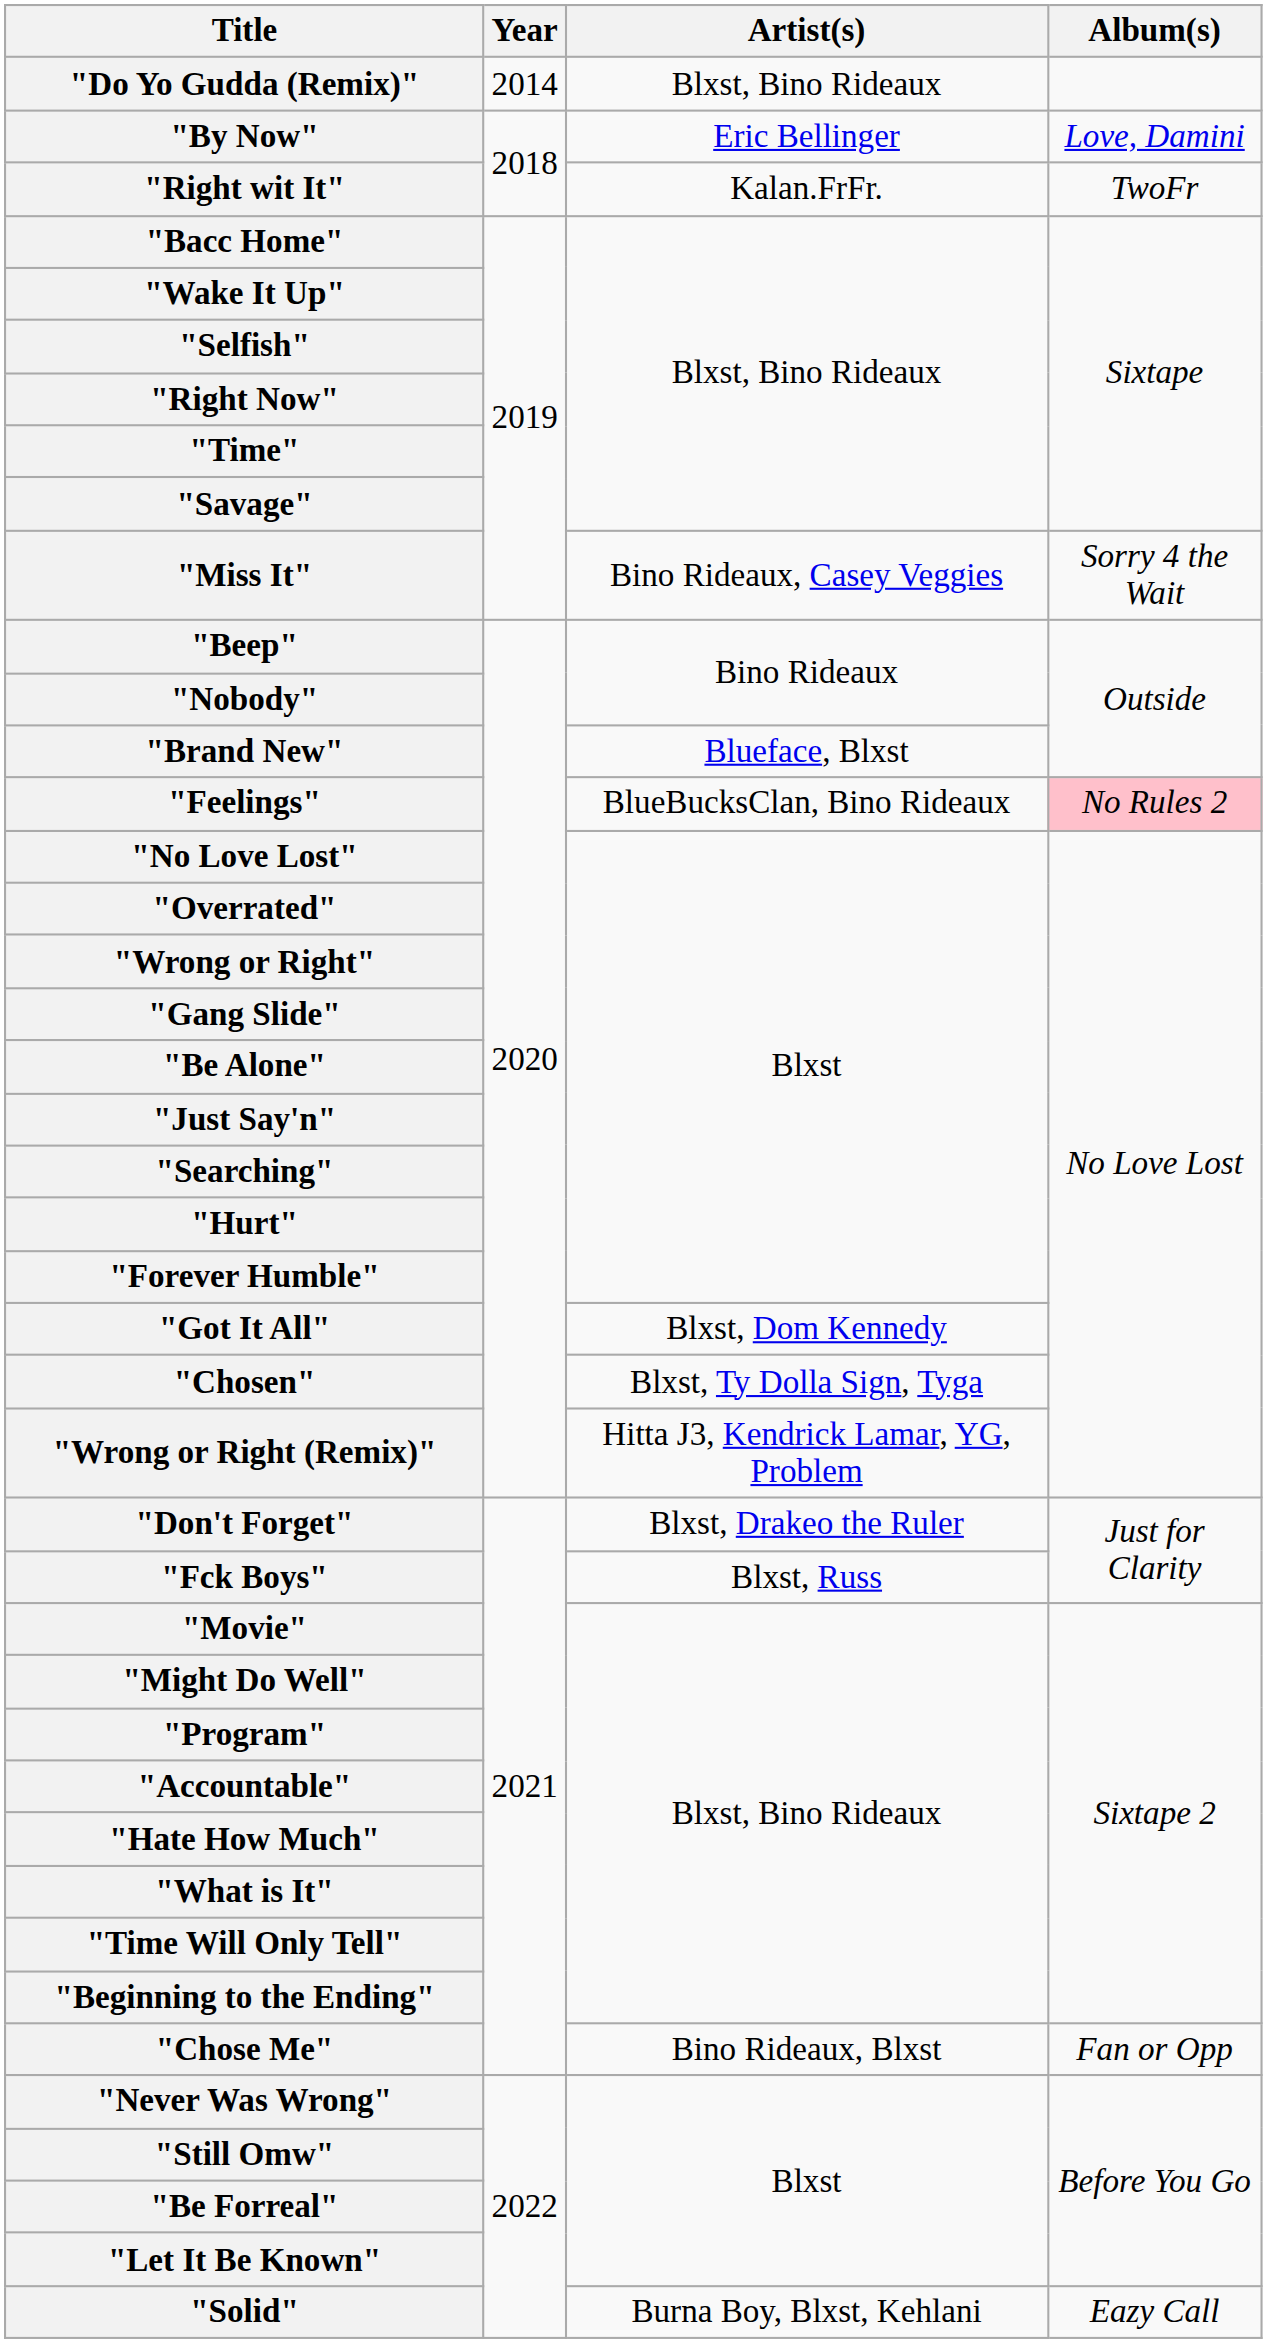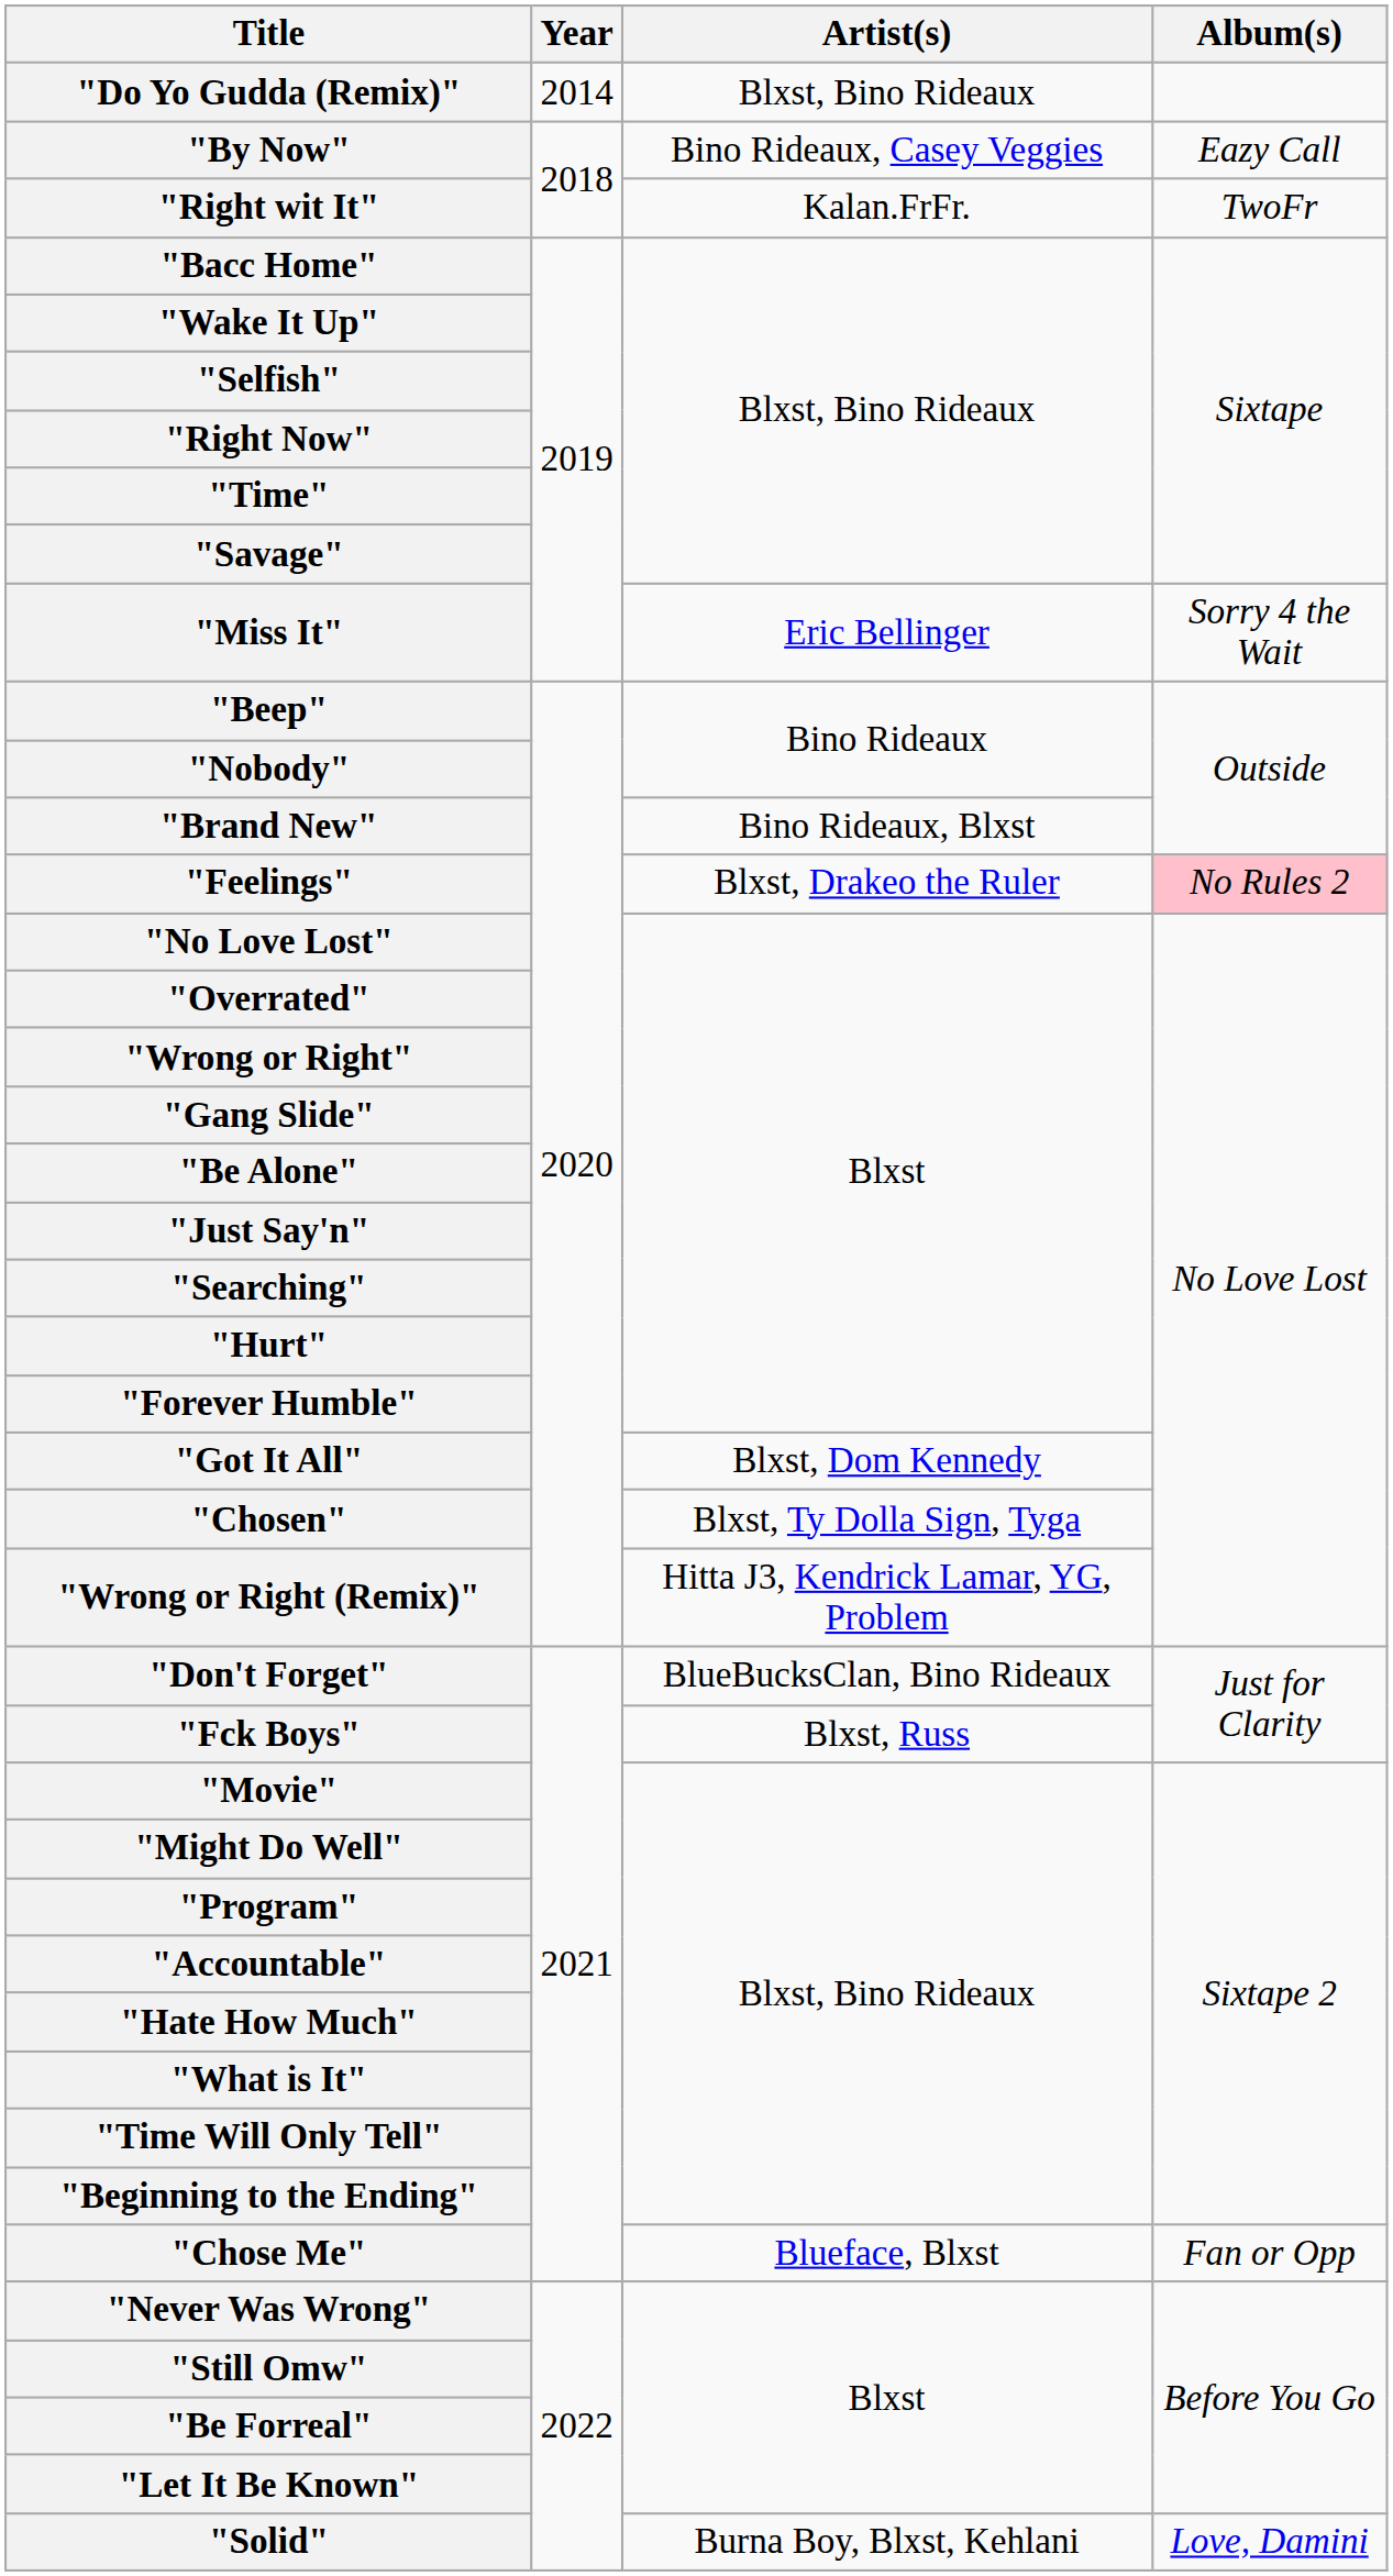"By Now" | Artist(s): Eric Bellinger -> Bino Rideaux, Casey Veggies
"By Now" | Album(s): Love, Damini -> Eazy Call
"Miss It" | Artist(s): Bino Rideaux, Casey Veggies -> Eric Bellinger
"Brand New" | Artist(s): Blueface, Blxst -> Bino Rideaux, Blxst
"Feelings" | Artist(s): BlueBucksClan, Bino Rideaux -> Blxst, Drakeo the Ruler
"Don't Forget" | Artist(s): Blxst, Drakeo the Ruler -> BlueBucksClan, Bino Rideaux
"Chose Me" | Artist(s): Bino Rideaux, Blxst -> Blueface, Blxst
"Solid" | Album(s): Eazy Call -> Love, Damini
